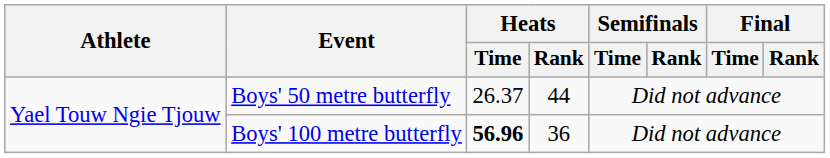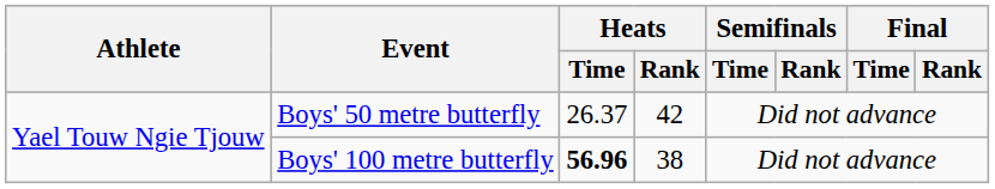Boys' 50 metre butterfly | Heats / Rank: 44 -> 42
Boys' 100 metre butterfly | Heats / Rank: 36 -> 38
